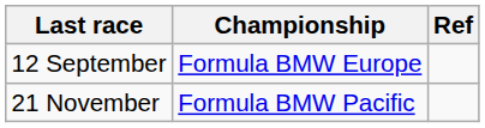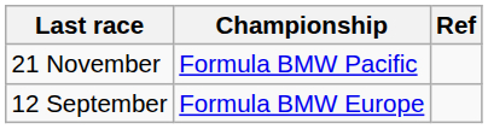rows swapped: 12 September <-> 21 November
